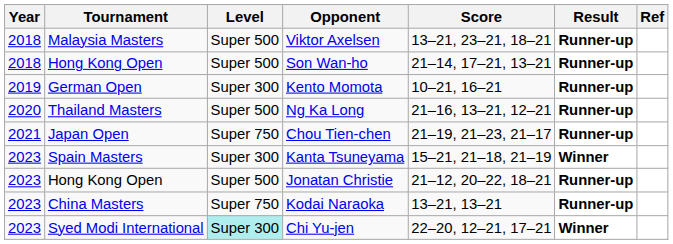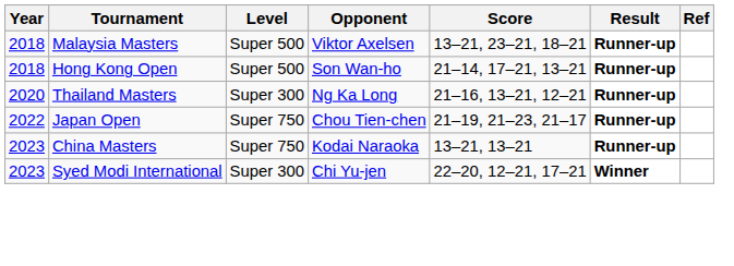- row: 2019 | German Open | Super 300 | Kento Momota | 10–21, 16–21 | Runner-up
Ng Ka Long | Level: Super 500 -> Super 300
Chou Tien-chen | Year: 2021 -> 2022
- row: 2023 | Spain Masters | Super 300 | Kanta Tsuneyama | 15–21, 21–18, 21–19 | Winner
- row: 2023 | Hong Kong Open | Super 500 | Jonatan Christie | 21–12, 20–22, 18–21 | Runner-up
Chi Yu-jen | Level: paleturquoise background -> no background
